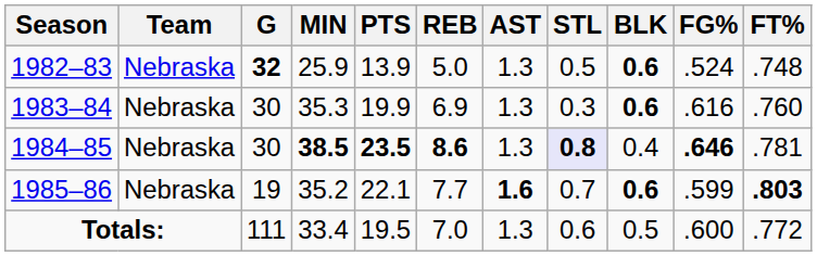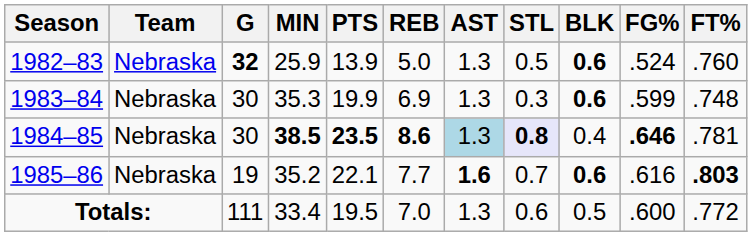1982–83 | FT%: .748 -> .760
1983–84 | FG%: .616 -> .599
1983–84 | FT%: .760 -> .748
1984–85 | AST: no background -> lightblue background
1985–86 | FG%: .599 -> .616
